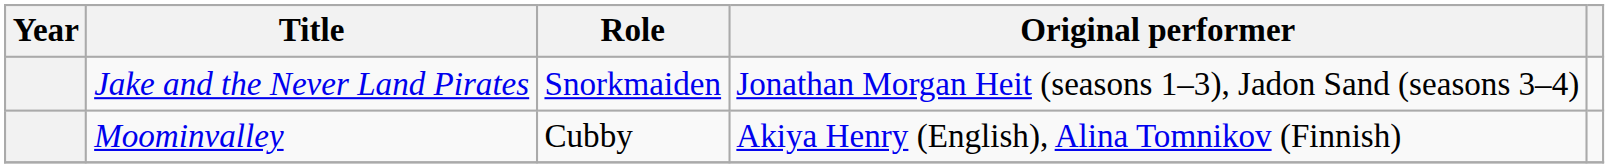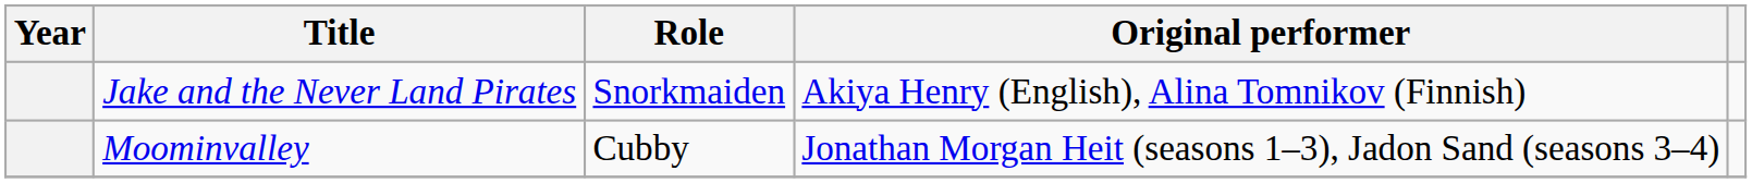Jake and the Never Land Pirates | Original performer: Jonathan Morgan Heit (seasons 1–3), Jadon Sand (seasons 3–4) -> Akiya Henry (English), Alina Tomnikov (Finnish)
Moominvalley | Original performer: Akiya Henry (English), Alina Tomnikov (Finnish) -> Jonathan Morgan Heit (seasons 1–3), Jadon Sand (seasons 3–4)
